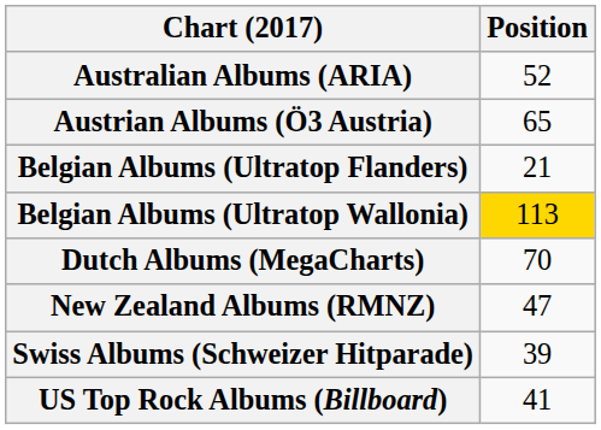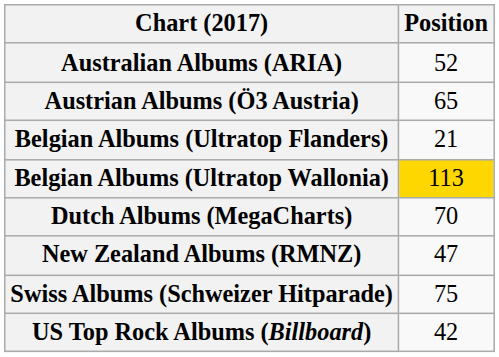Swiss Albums (Schweizer Hitparade) | Position: 39 -> 75
US Top Rock Albums (Billboard) | Position: 41 -> 42
